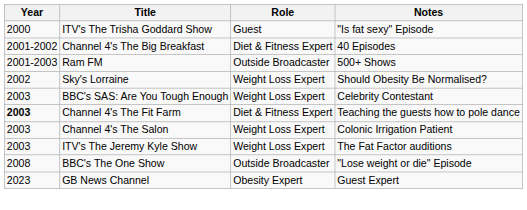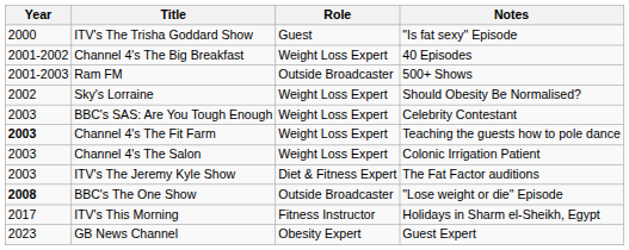Channel 4's The Big Breakfast | Role: Diet & Fitness Expert -> Weight Loss Expert
Channel 4's The Fit Farm | Role: Diet & Fitness Expert -> Weight Loss Expert
ITV's The Jeremy Kyle Show | Role: Weight Loss Expert -> Diet & Fitness Expert
BBC's The One Show | Year: normal -> bold
+ row: 2017 | ITV's This Morning | Fitness Instructor | Holidays in Sharm el-Sheikh, Egypt
